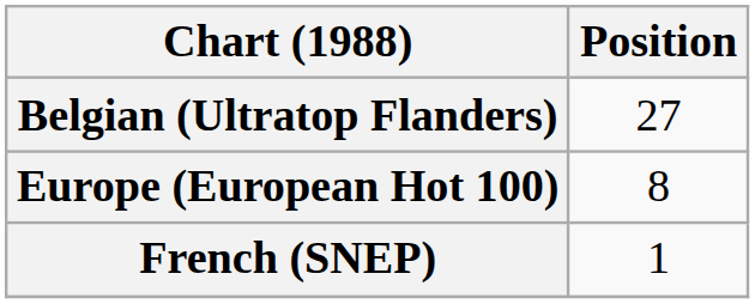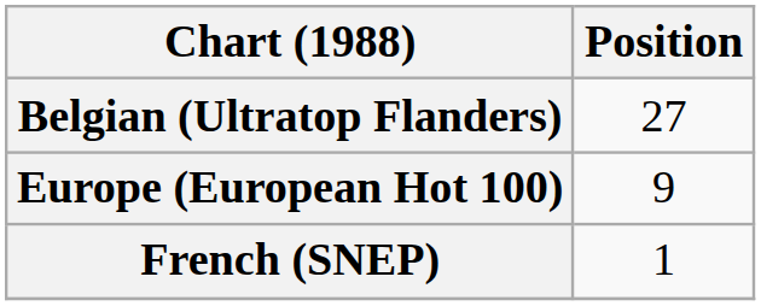Europe (European Hot 100) | Position: 8 -> 9
